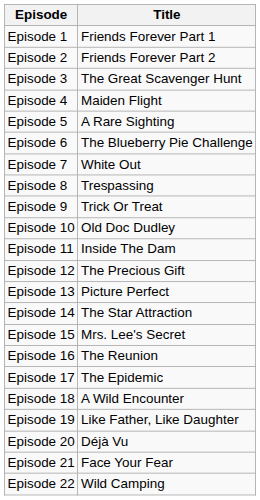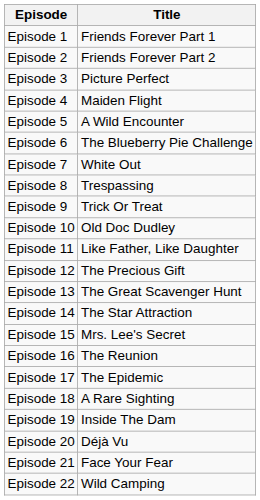Episode 3 | Title: The Great Scavenger Hunt -> Picture Perfect
Episode 5 | Title: A Rare Sighting -> A Wild Encounter
Episode 11 | Title: Inside The Dam -> Like Father, Like Daughter
Episode 13 | Title: Picture Perfect -> The Great Scavenger Hunt
Episode 18 | Title: A Wild Encounter -> A Rare Sighting
Episode 19 | Title: Like Father, Like Daughter -> Inside The Dam
